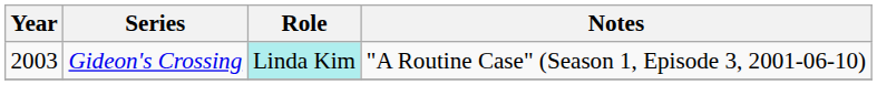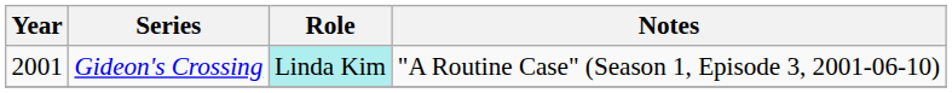Gideon's Crossing | Year: 2003 -> 2001
